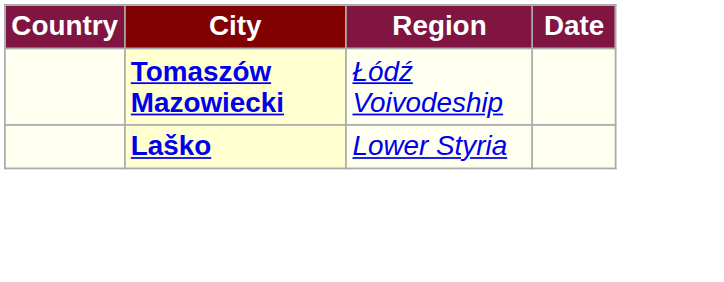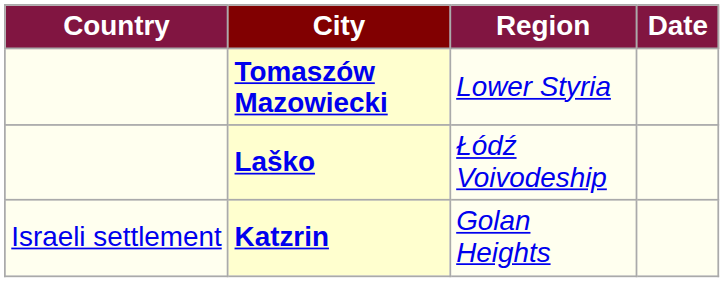Tomaszów Mazowiecki | Region: Łódź Voivodeship -> Lower Styria
Laško | Region: Lower Styria -> Łódź Voivodeship
+ row: Israeli settlement | Katzrin | Golan Heights
